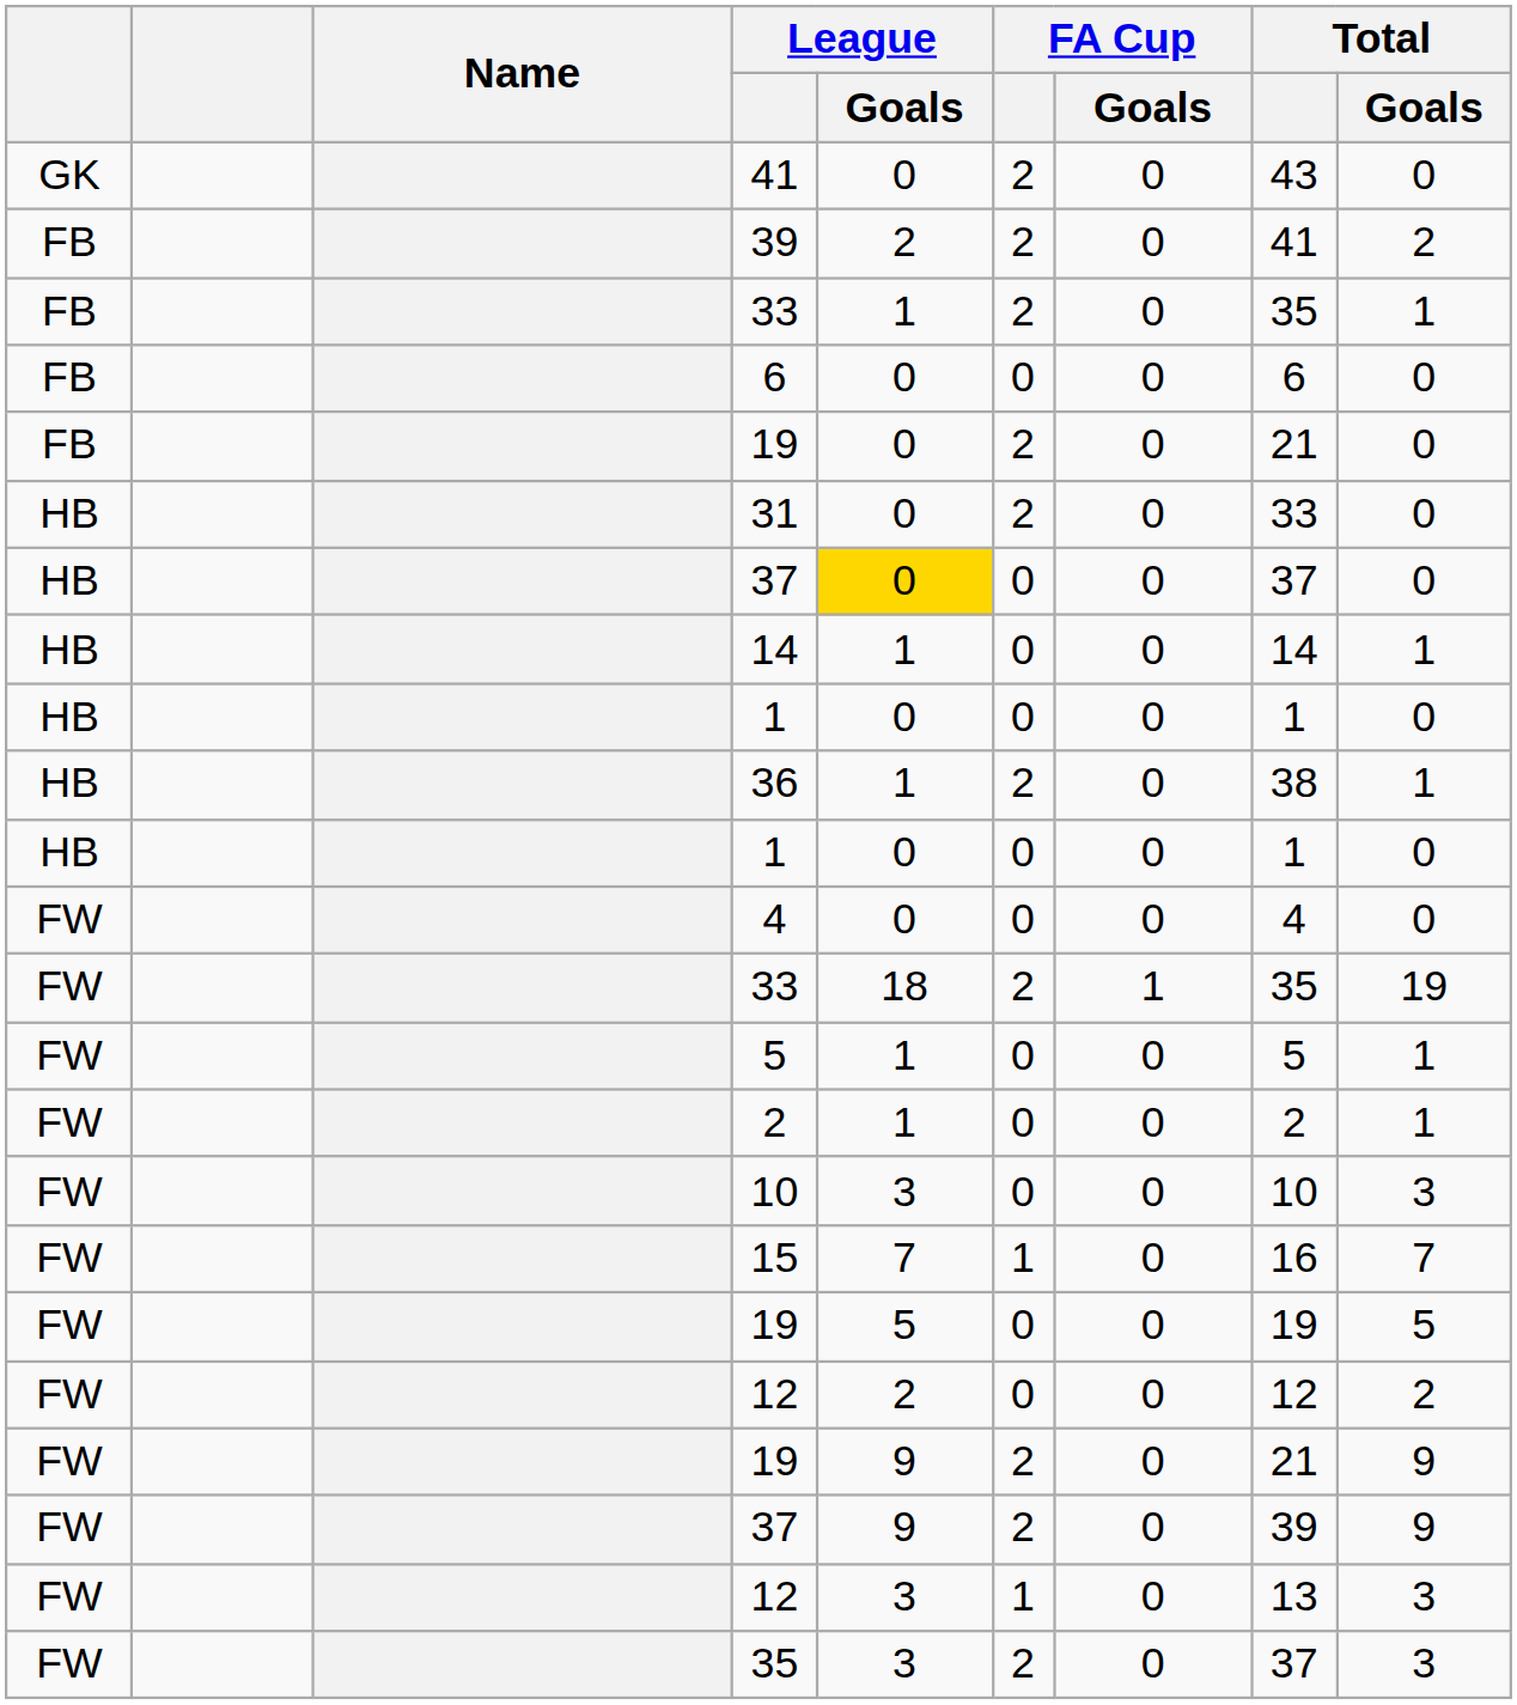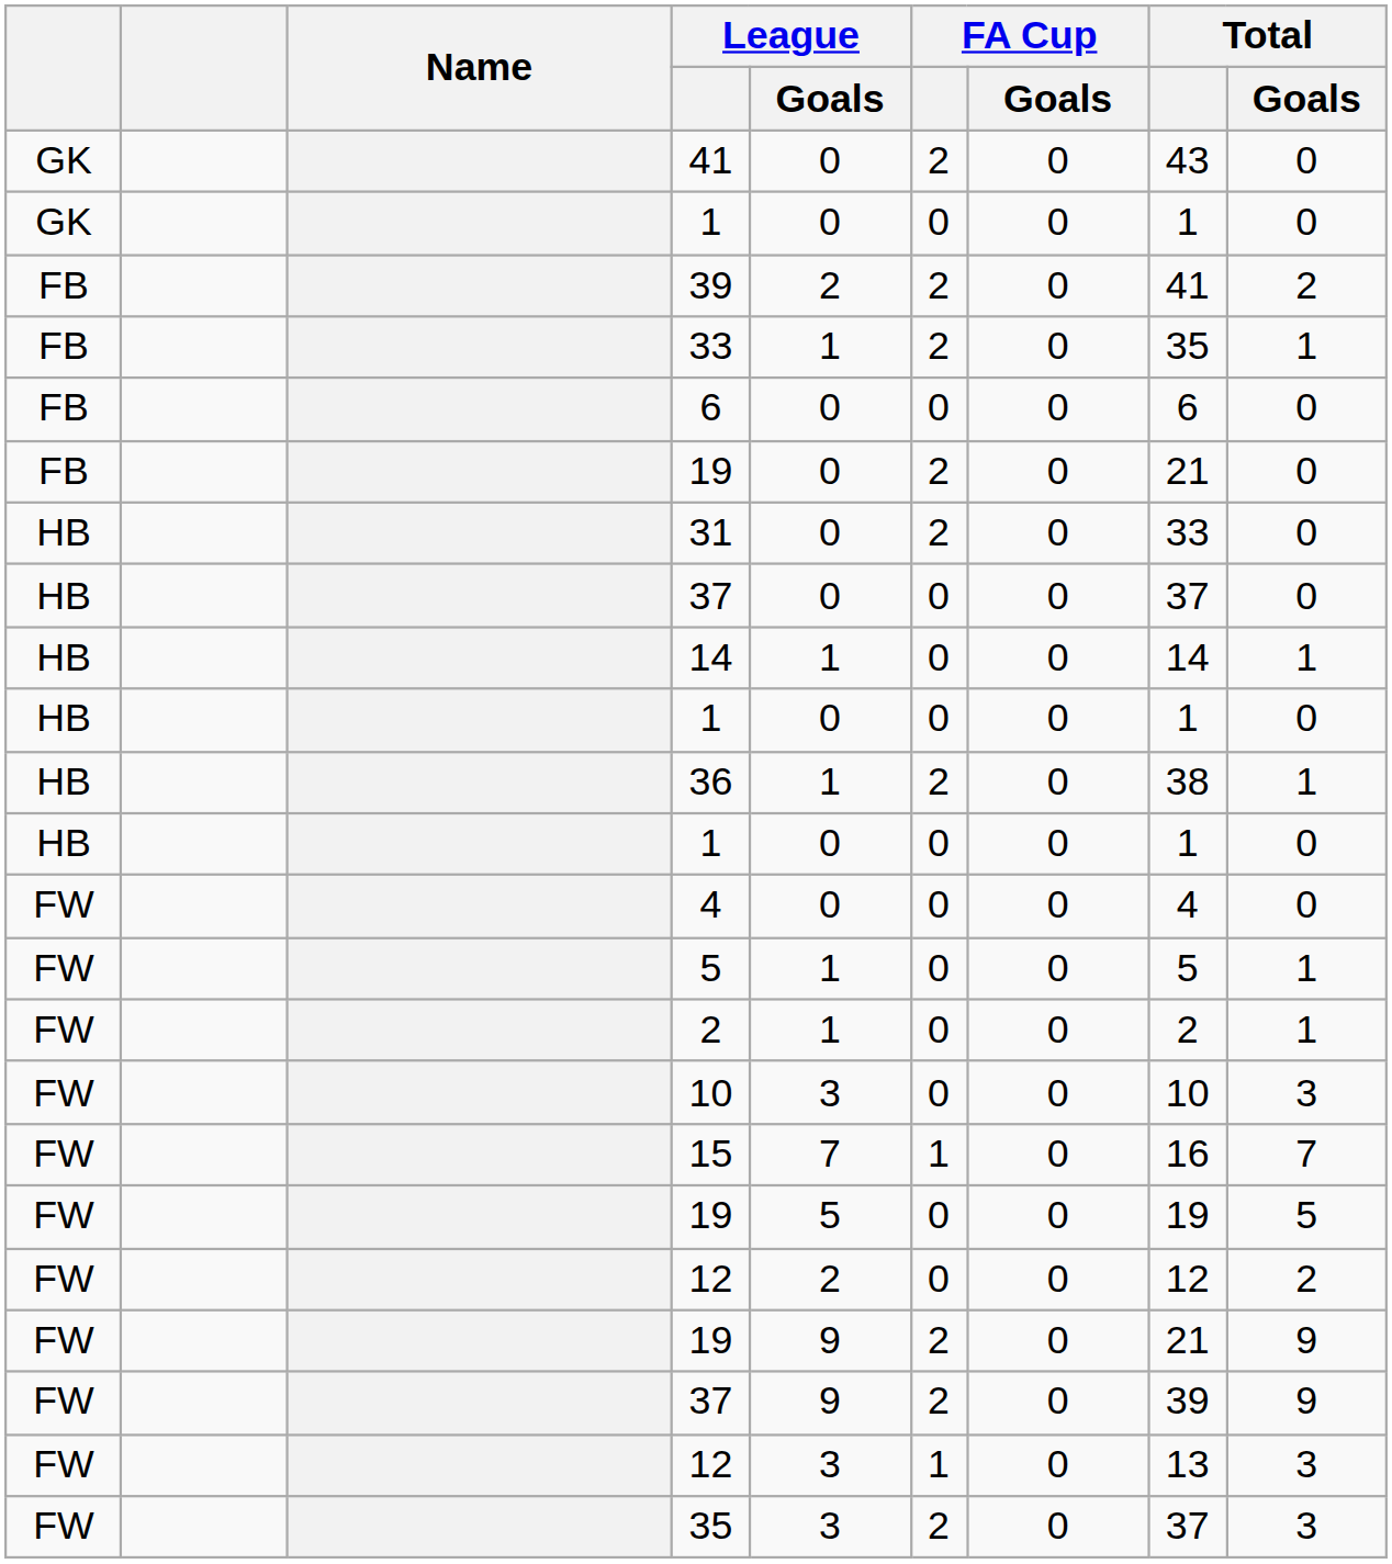+ row: GK | 1 | 0 | 0 | 0 | 1 | 0
HB / 37 | League / Goals: gold background -> no background
- row: FW | 33 | 18 | 2 | 1 | 35 | 19
